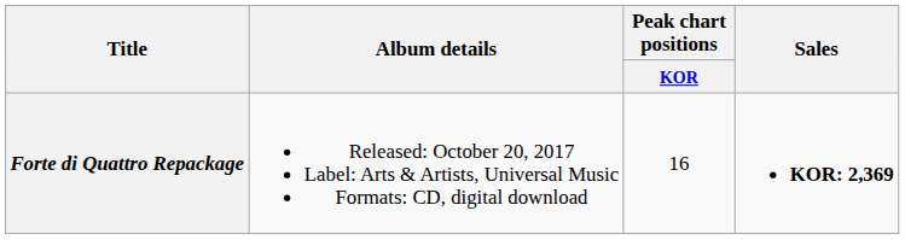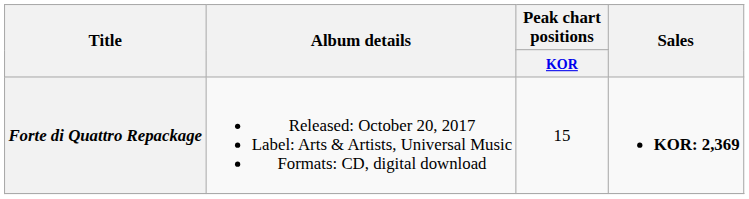Forte di Quattro Repackage | Peak chart positions / KOR: 16 -> 15
